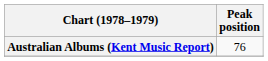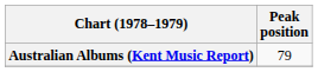Australian Albums (Kent Music Report) | Peak position: 76 -> 79
